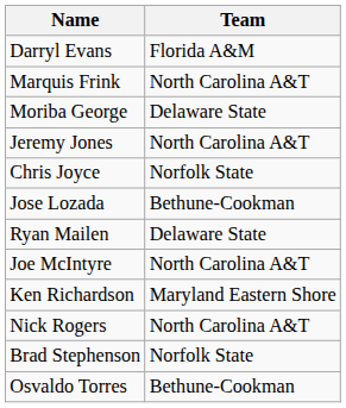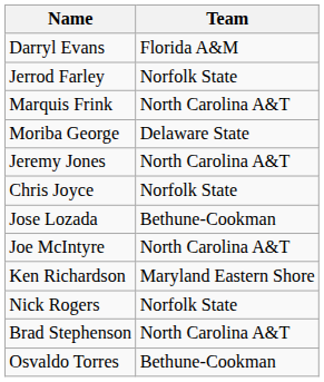+ row: Jerrod Farley | Norfolk State
- row: Ryan Mailen | Delaware State
Nick Rogers | Team: North Carolina A&T -> Norfolk State
Brad Stephenson | Team: Norfolk State -> North Carolina A&T
